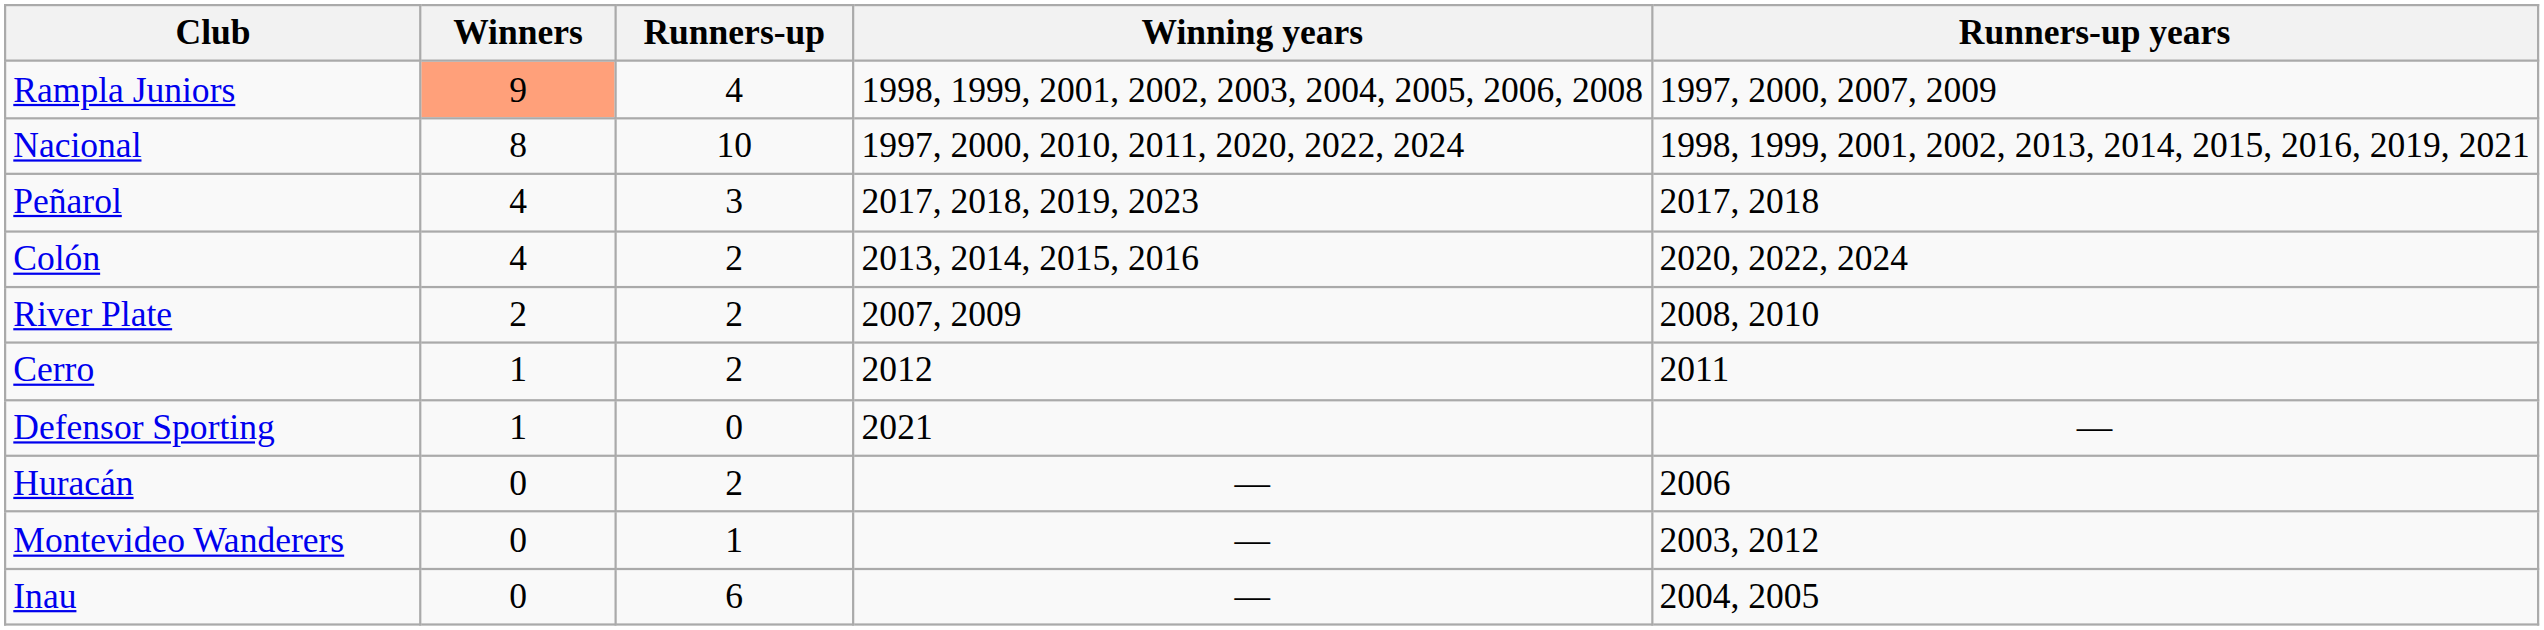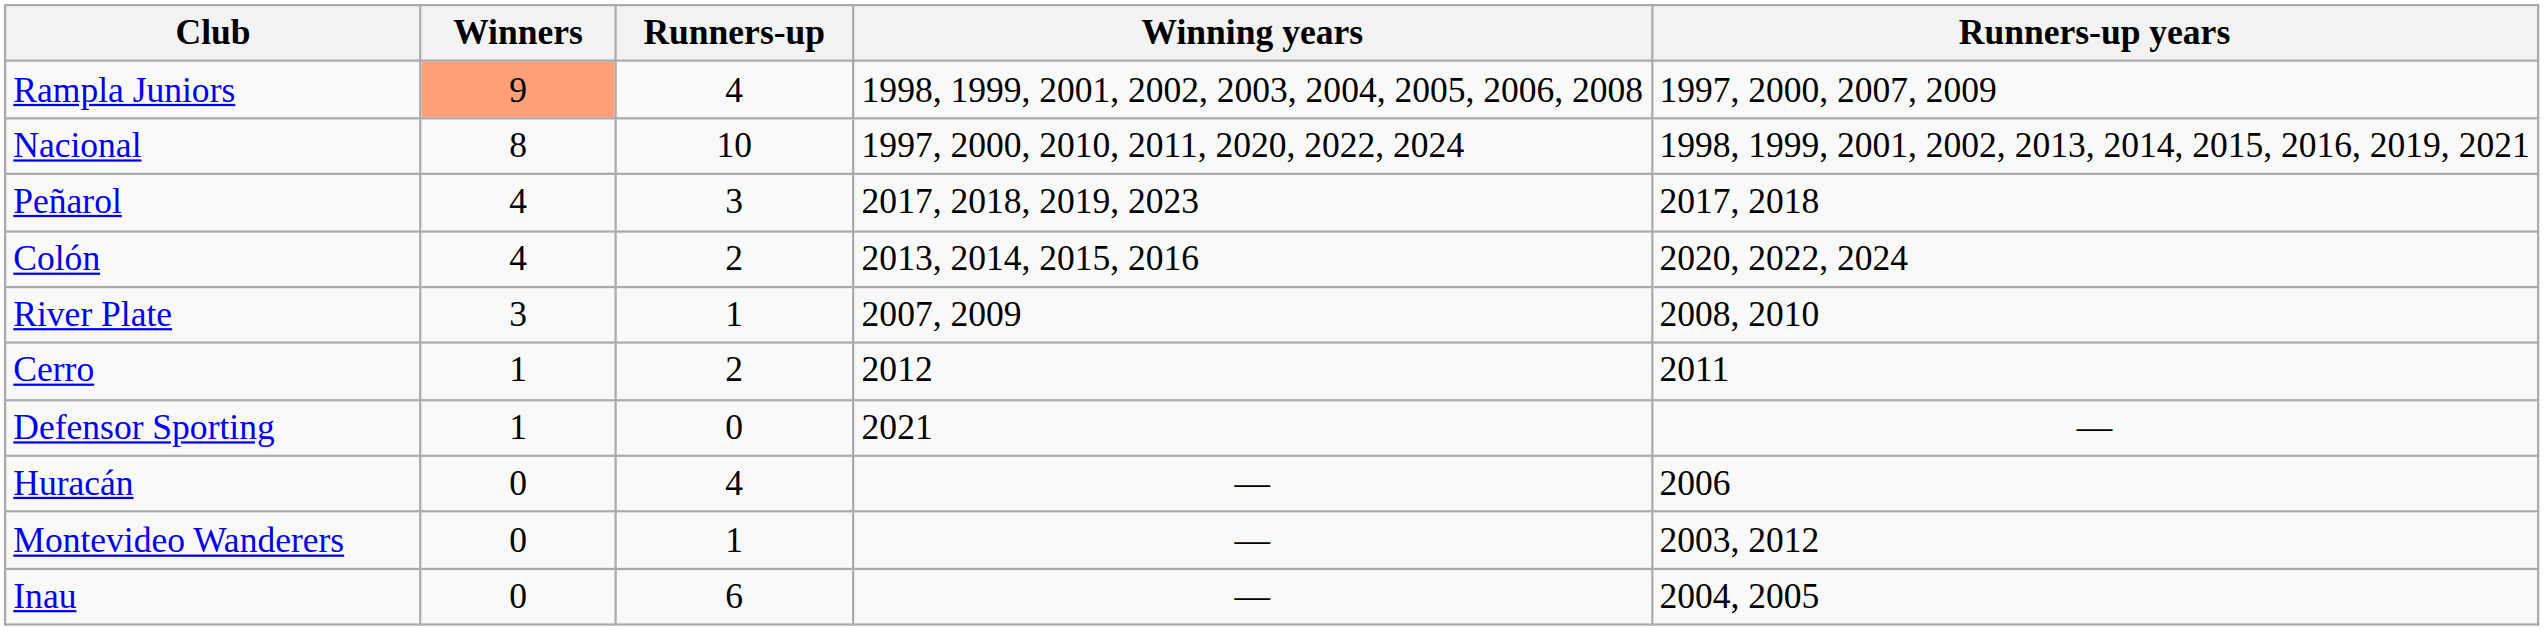River Plate | Winners: 2 -> 3
River Plate | Runners-up: 2 -> 1
Huracán | Runners-up: 2 -> 4
